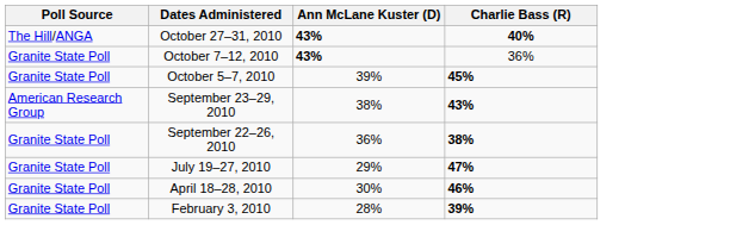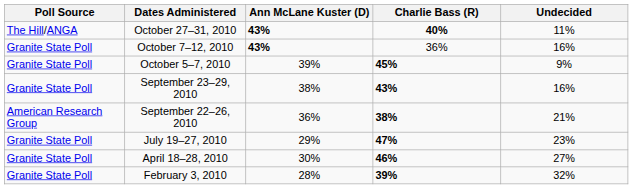+ column: Undecided | 11% | 16% | 9% | 16% | 21% | 23% | 27% | 32%
September 23–29, 2010 | Poll Source: American Research Group -> Granite State Poll
September 22–26, 2010 | Poll Source: Granite State Poll -> American Research Group
